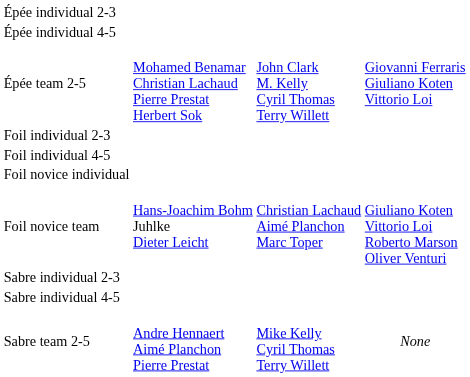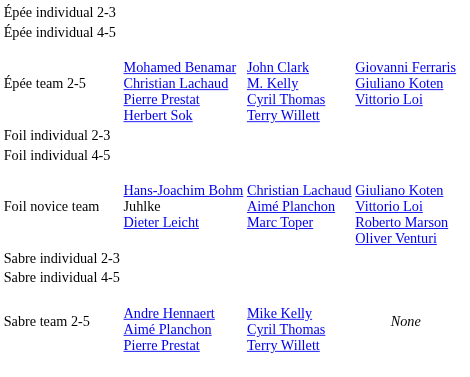- row: Foil novice individual
